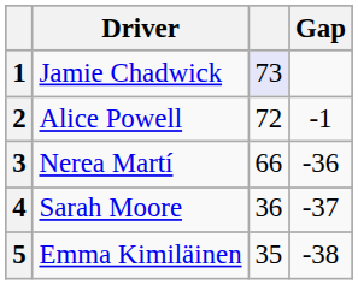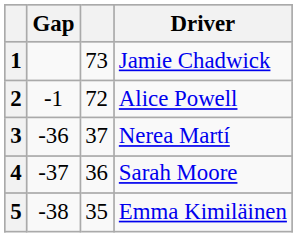columns swapped: Driver <-> Gap
1 | column 3: lavender background -> no background
3 | column 3: 66 -> 37
